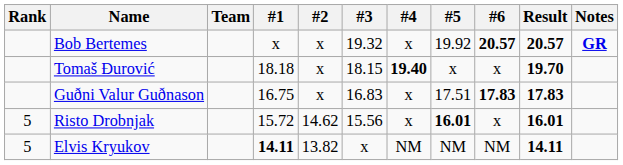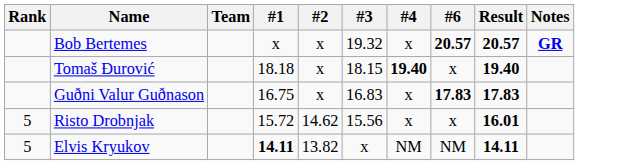- column: #5 | 19.92 | x | 17.51 | 16.01 | NM
Tomaš Đurović | Result: 19.70 -> 19.40
